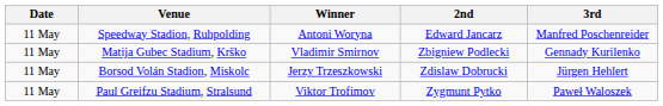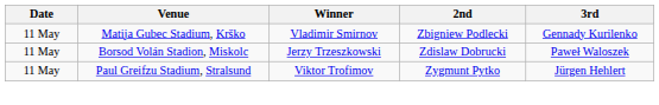- row: 11 May | Speedway Stadion, Ruhpolding | Antoni Woryna | Edward Jancarz | Manfred Poschenreider
Borsod Volán Stadion, Miskolc | 3rd: Jürgen Hehlert -> Paweł Waloszek
Paul Greifzu Stadium, Stralsund | 3rd: Paweł Waloszek -> Jürgen Hehlert
